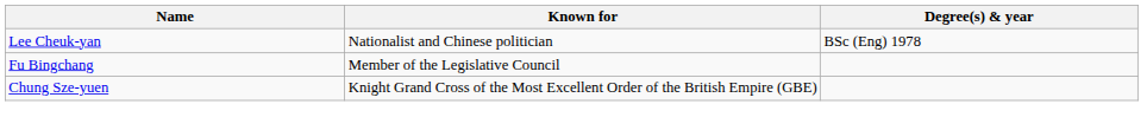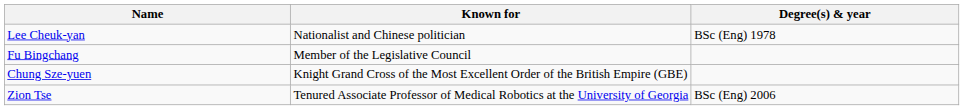+ row: Zion Tse | Tenured Associate Professor of Medical Robotics at the University of Georgia | BSc (Eng) 2006
